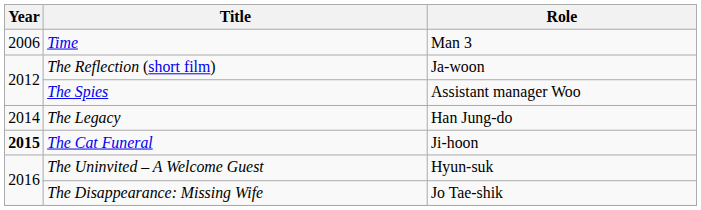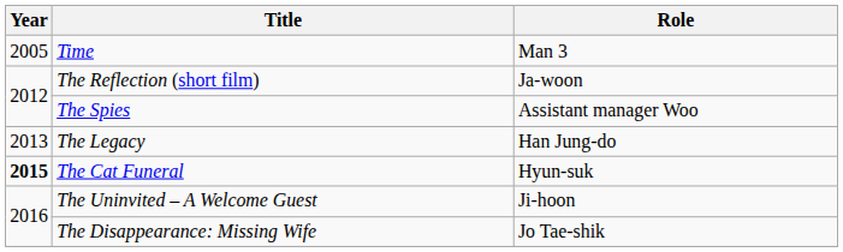Time | Year: 2006 -> 2005
The Legacy | Year: 2014 -> 2013
The Cat Funeral | Role: Ji-hoon -> Hyun-suk
The Uninvited – A Welcome Guest | Role: Hyun-suk -> Ji-hoon
